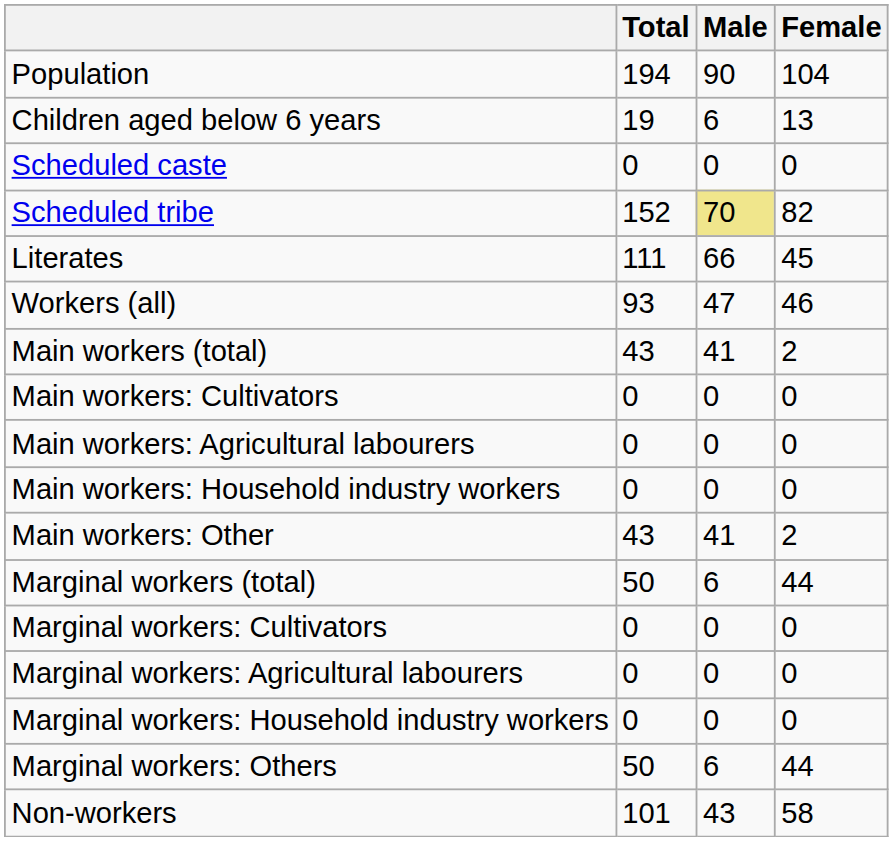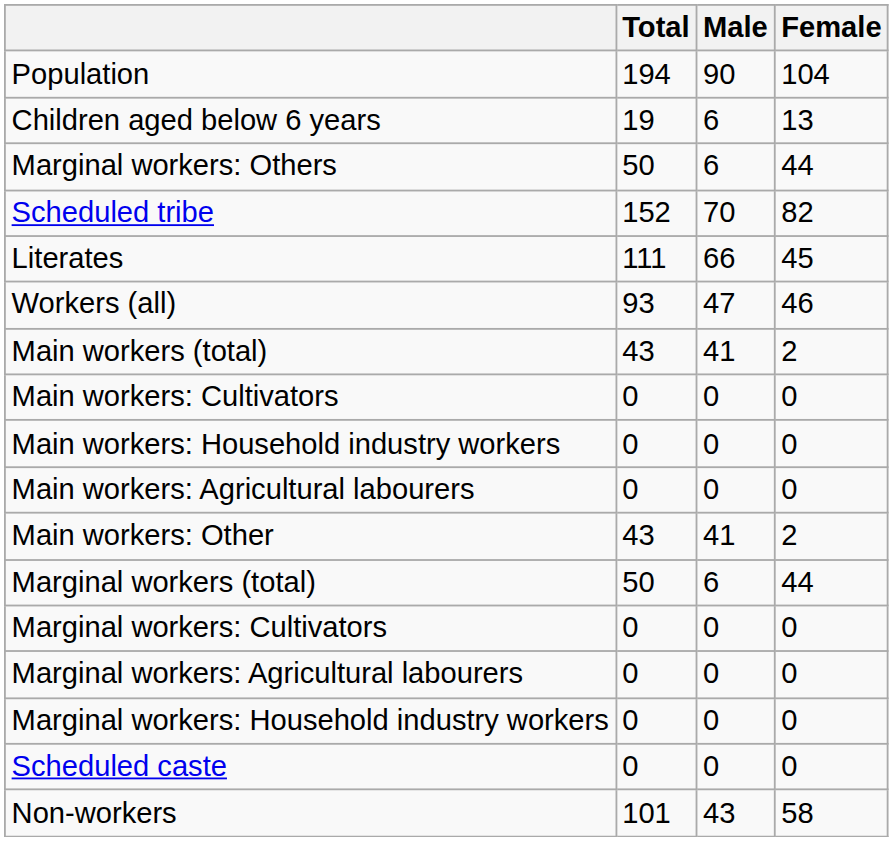rows swapped: Scheduled caste <-> Marginal workers: Others
Scheduled tribe | Male: khaki background -> no background
rows swapped: Main workers: Agricultural labourers <-> Main workers: Household industry workers
